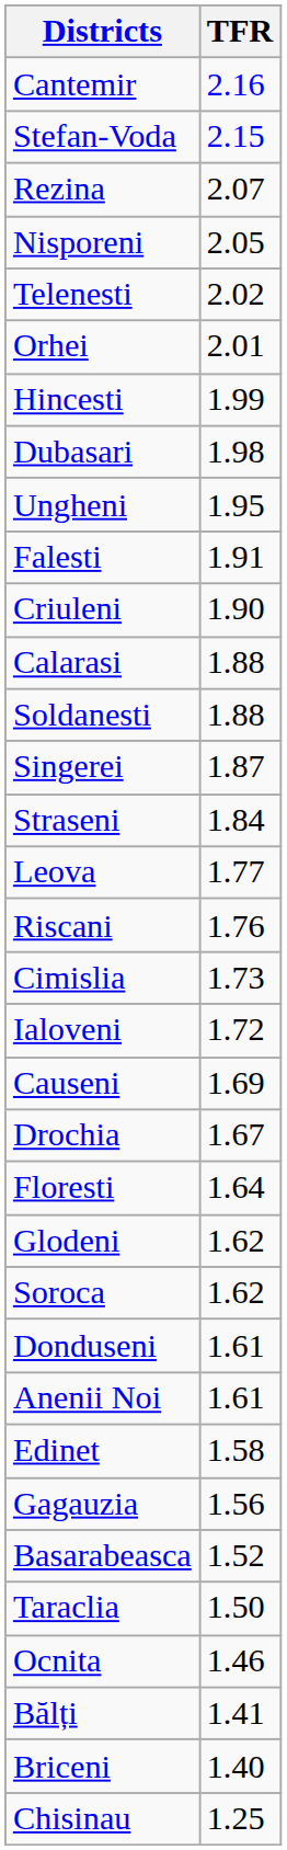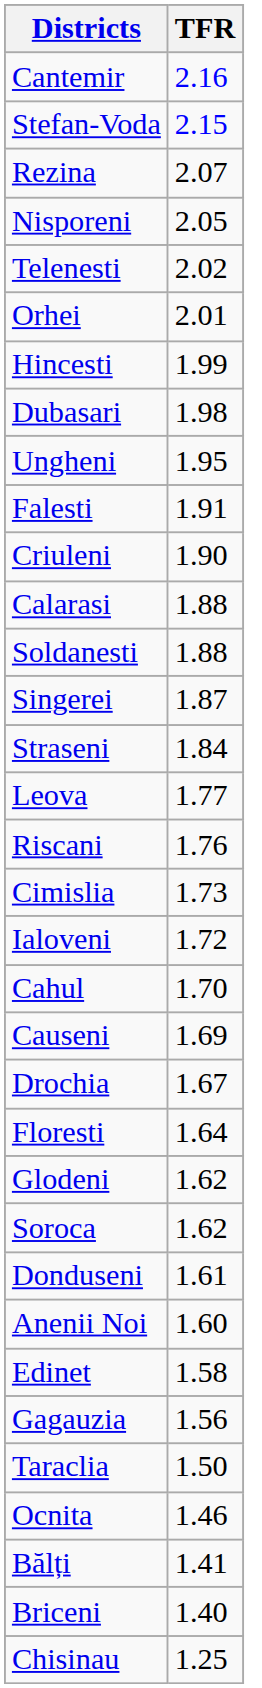+ row: Cahul | 1.70
Anenii Noi | TFR: 1.61 -> 1.60
- row: Basarabeasca | 1.52
